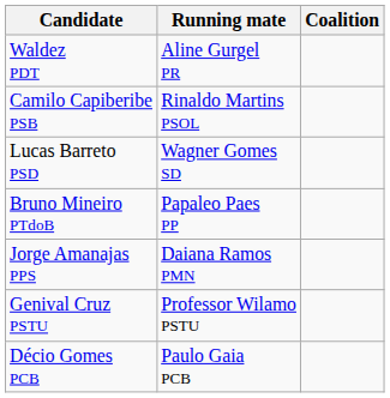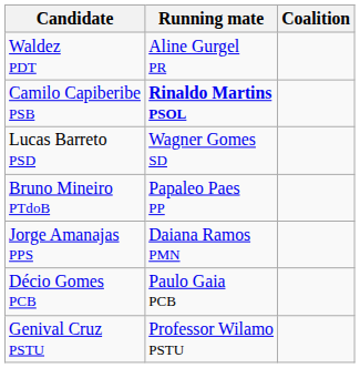Camilo Capiberibe PSB | Running mate: normal -> bold
rows swapped: Genival Cruz PSTU <-> Décio Gomes PCB
